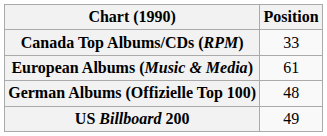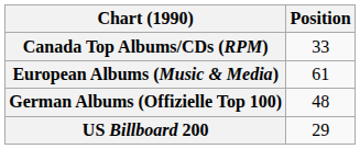US Billboard 200 | Position: 49 -> 29
